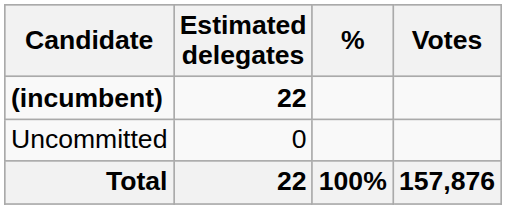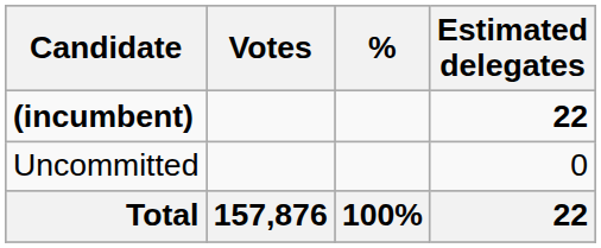columns swapped: Votes <-> Estimated delegates
